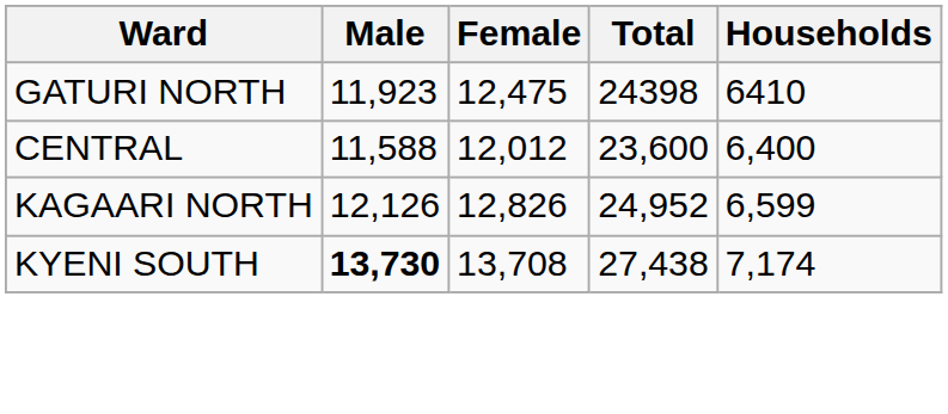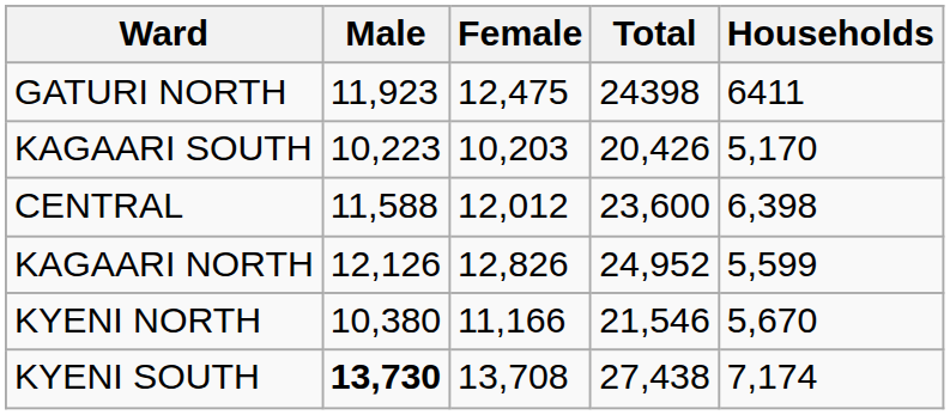GATURI NORTH | Households: 6410 -> 6411
+ row: KAGAARI SOUTH | 10,223 | 10,203 | 20,426 | 5,170
CENTRAL | Households: 6,400 -> 6,398
KAGAARI NORTH | Households: 6,599 -> 5,599
+ row: KYENI NORTH | 10,380 | 11,166 | 21,546 | 5,670
